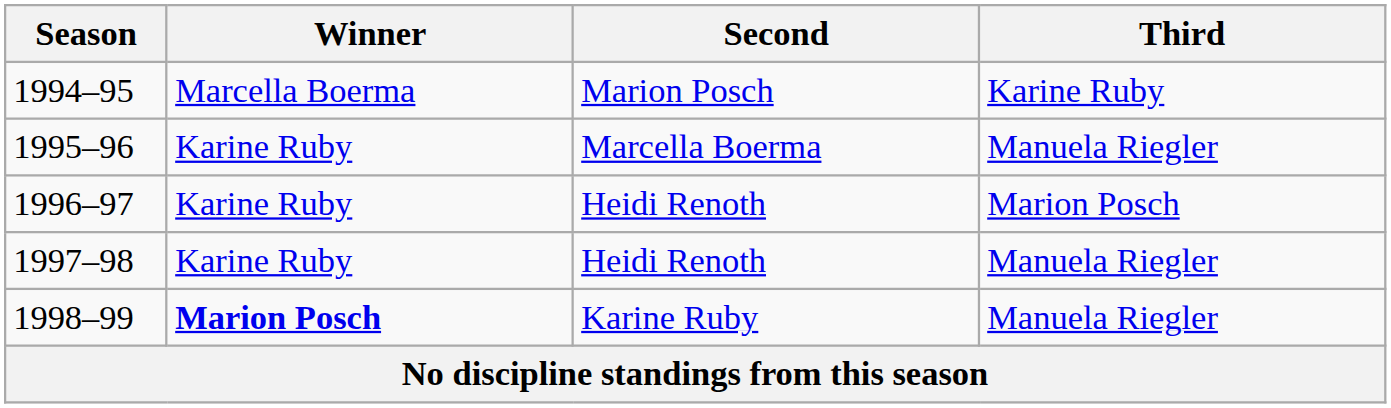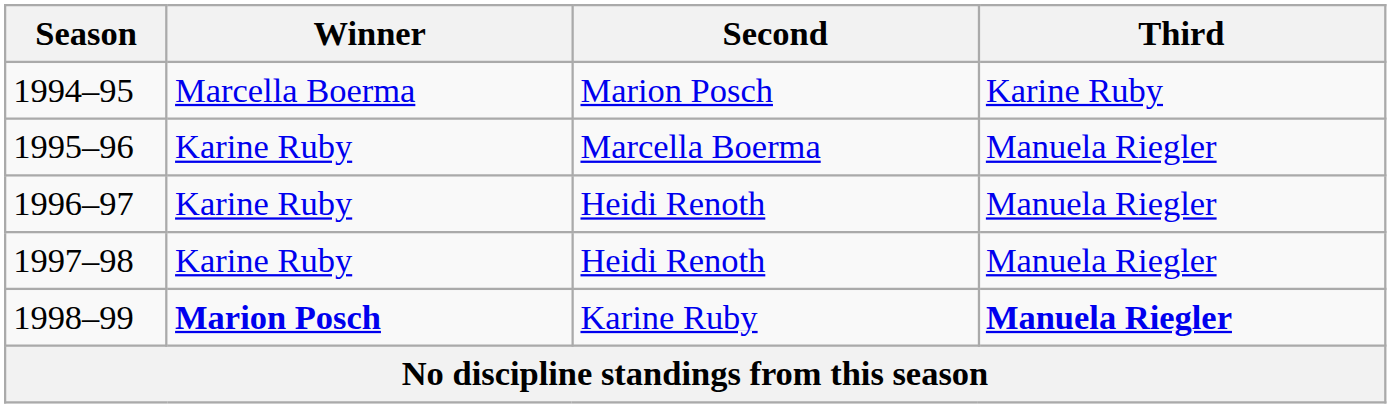1996–97 | Third: Marion Posch -> Manuela Riegler
1998–99 | Third: normal -> bold
